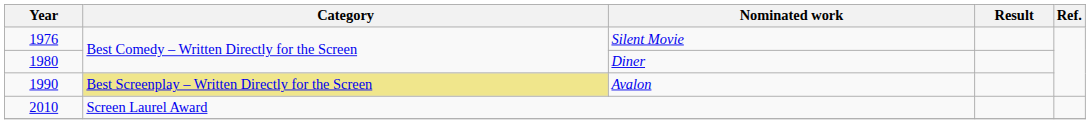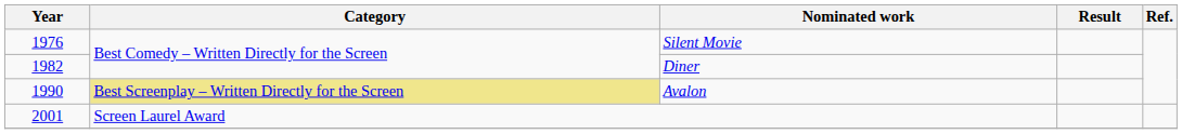Diner | Year: 1980 -> 1982
Screen Laurel Award | Year: 2010 -> 2001
